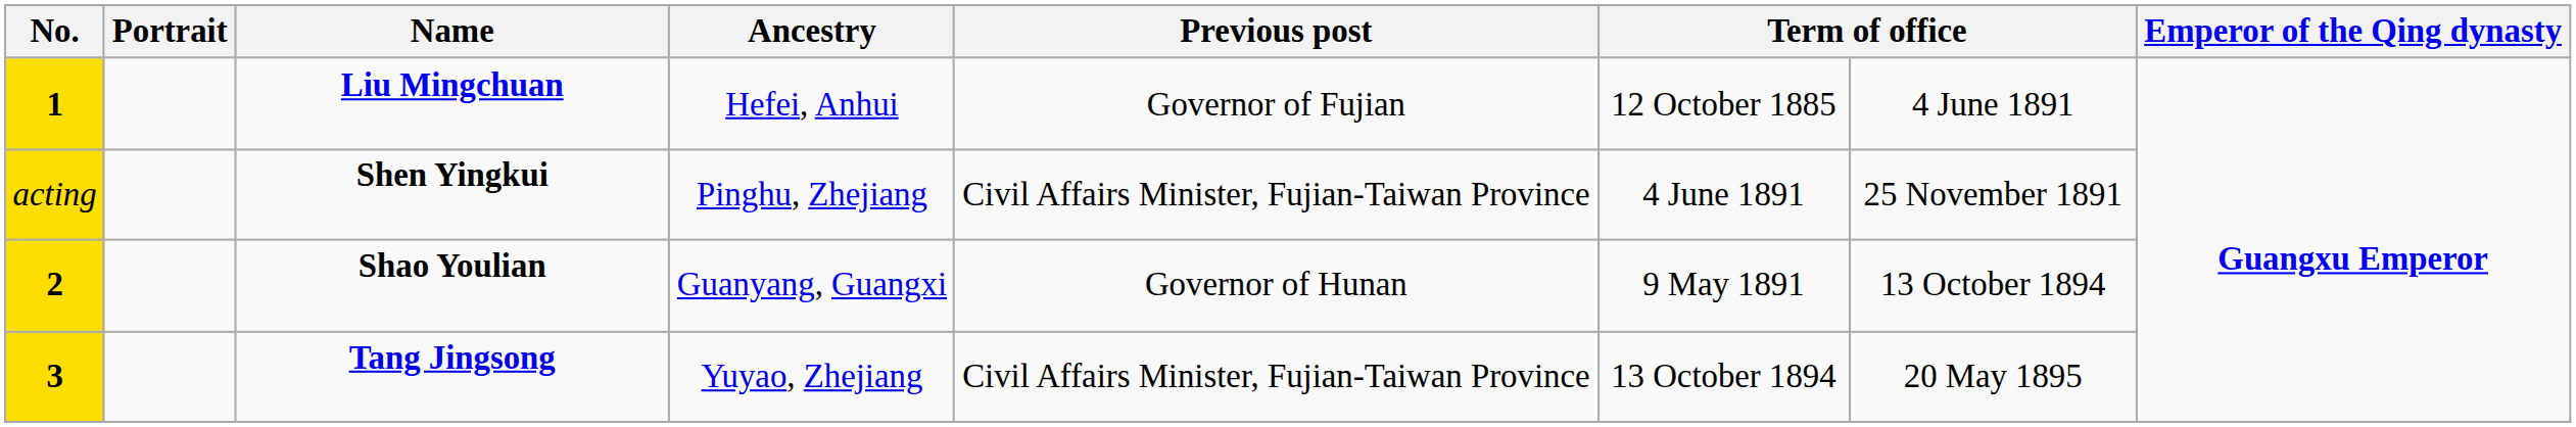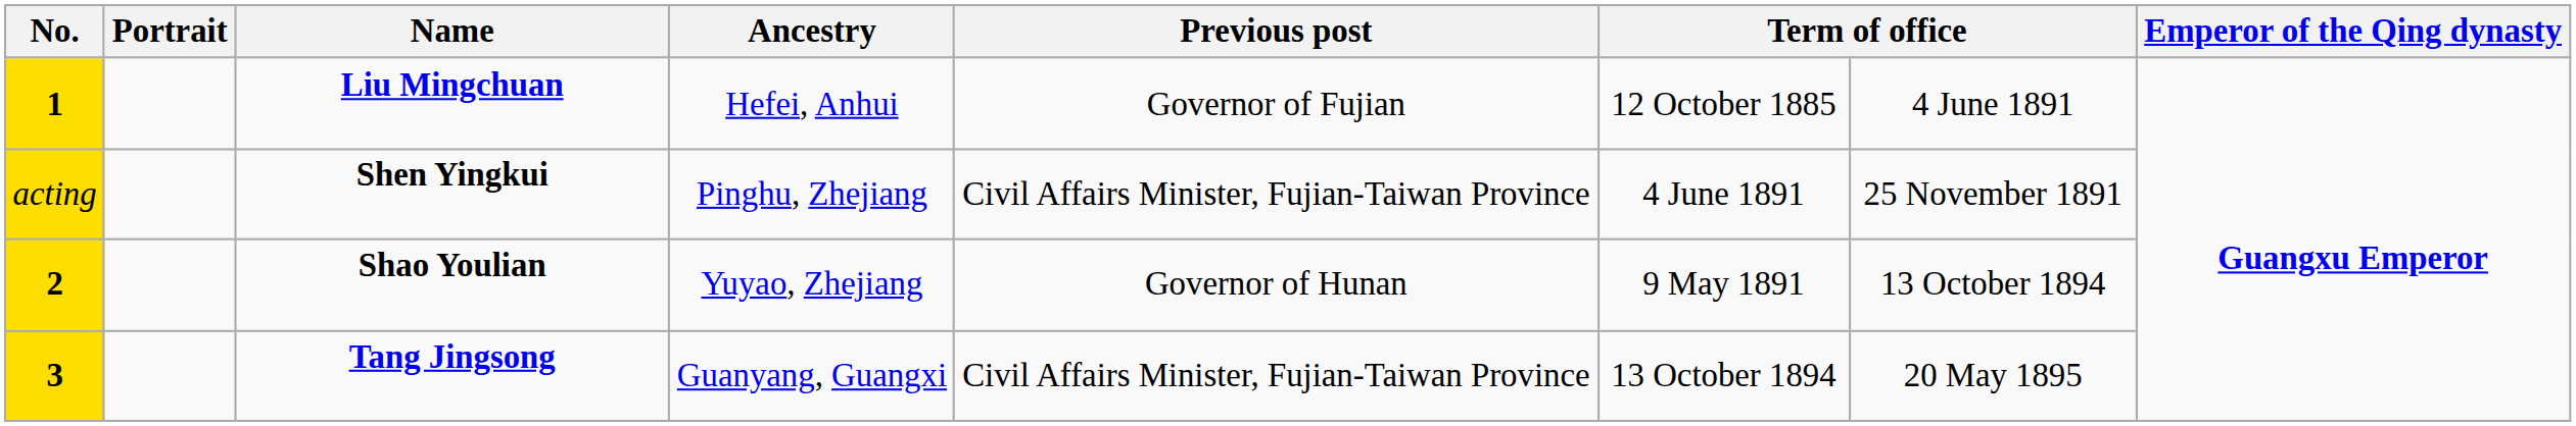Shao Youlian | Ancestry: Guanyang, Guangxi -> Yuyao, Zhejiang
Tang Jingsong | Ancestry: Yuyao, Zhejiang -> Guanyang, Guangxi
